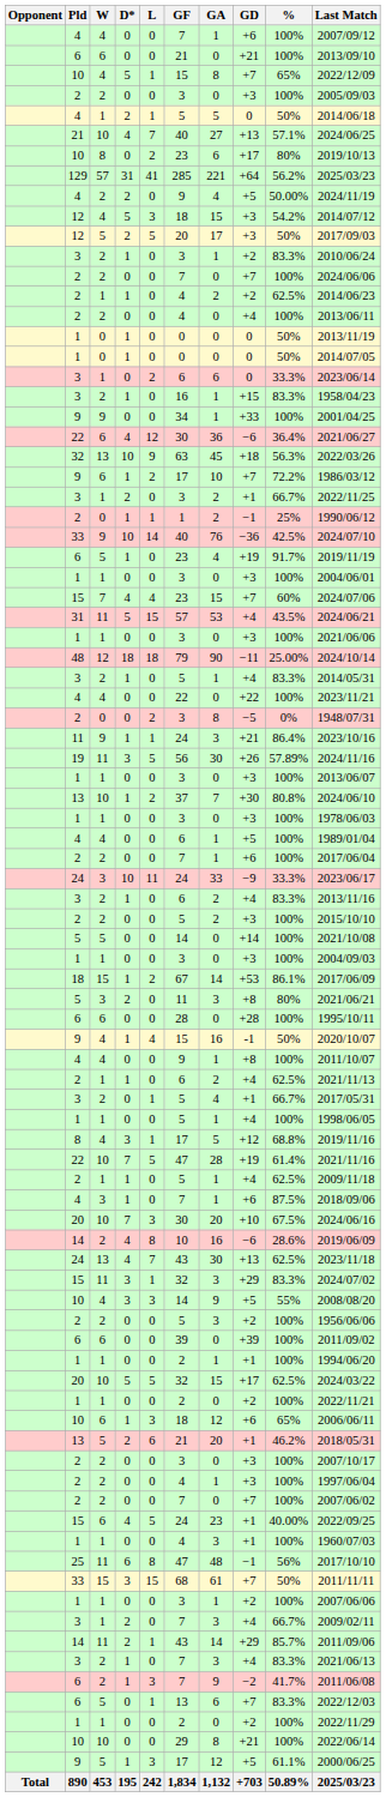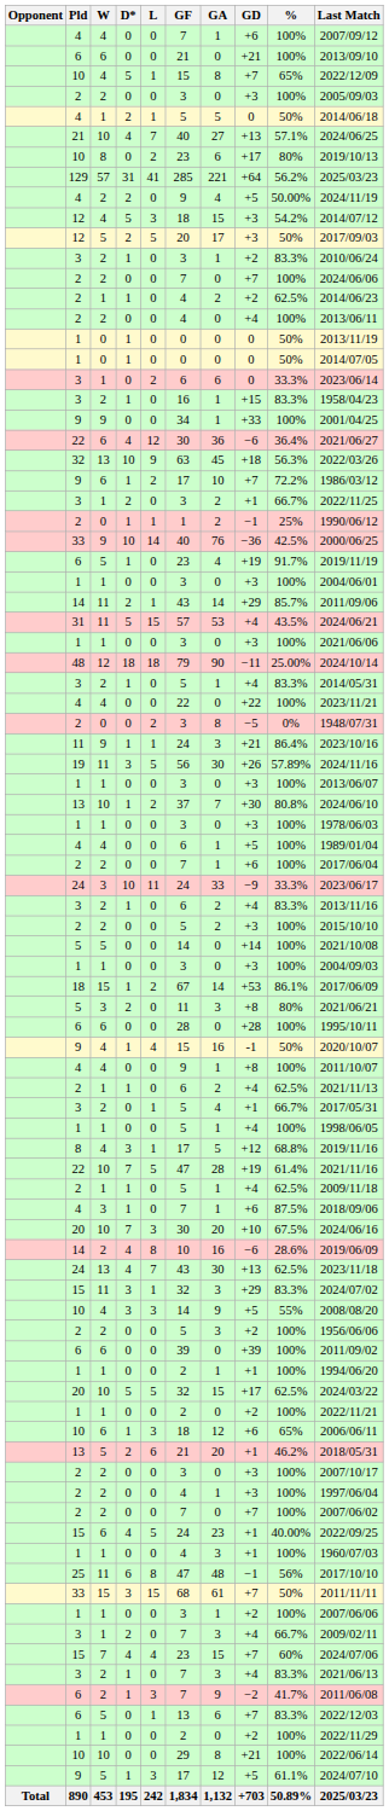33 / 9 | Last Match: 2024/07/10 -> 2000/06/25
rows swapped: 14 / 11 <-> 15 / 7
9 / 5 | Last Match: 2000/06/25 -> 2024/07/10
